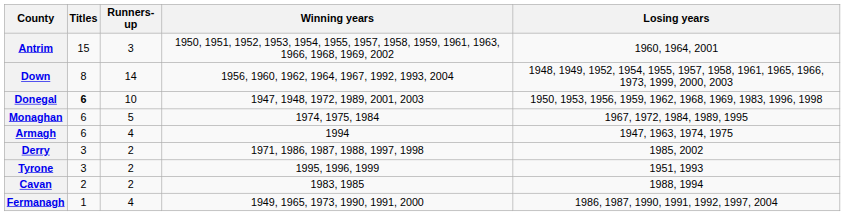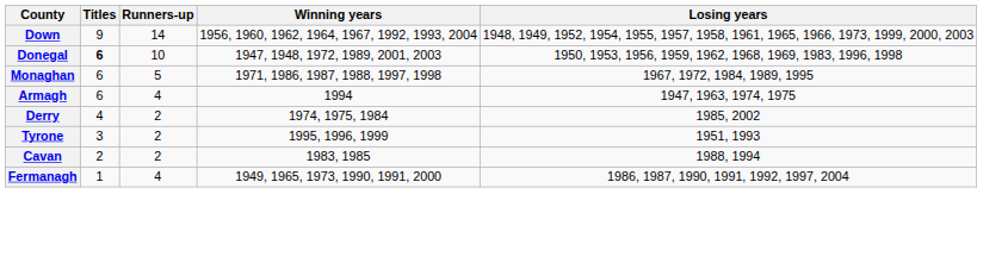- row: Antrim | 15 | 3 | 1950, 1951, 1952, 1953, 1954, 1955, 1957, 1958, 1959, 1961, 1963, 1966, 1968, 1969, 2002 | 1960, 1964, 2001
Down | Titles: 8 -> 9
Monaghan | Winning years: 1974, 1975, 1984 -> 1971, 1986, 1987, 1988, 1997, 1998
Derry | Titles: 3 -> 4
Derry | Winning years: 1971, 1986, 1987, 1988, 1997, 1998 -> 1974, 1975, 1984
